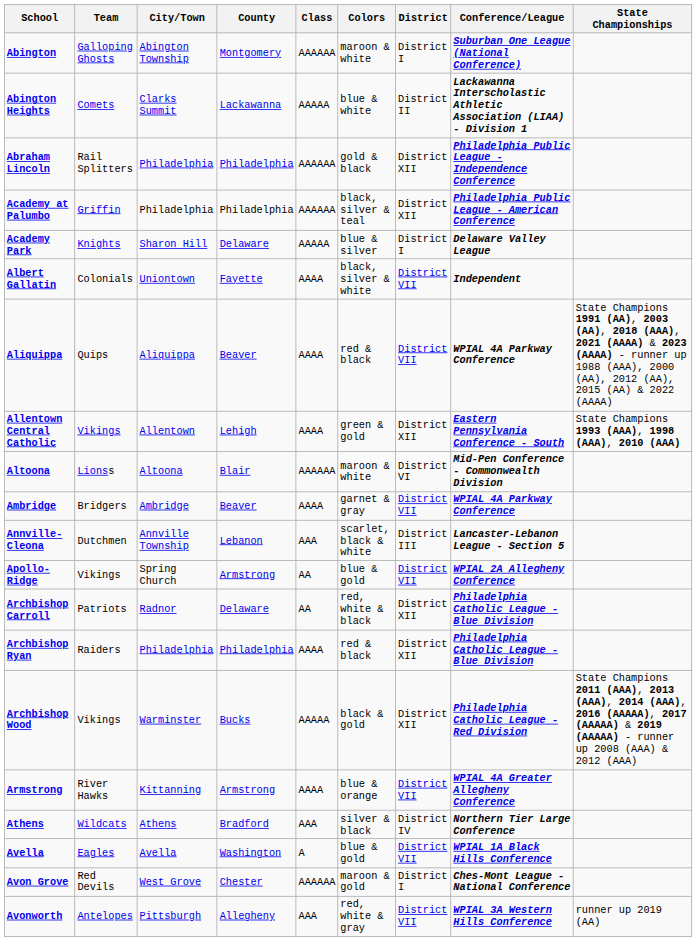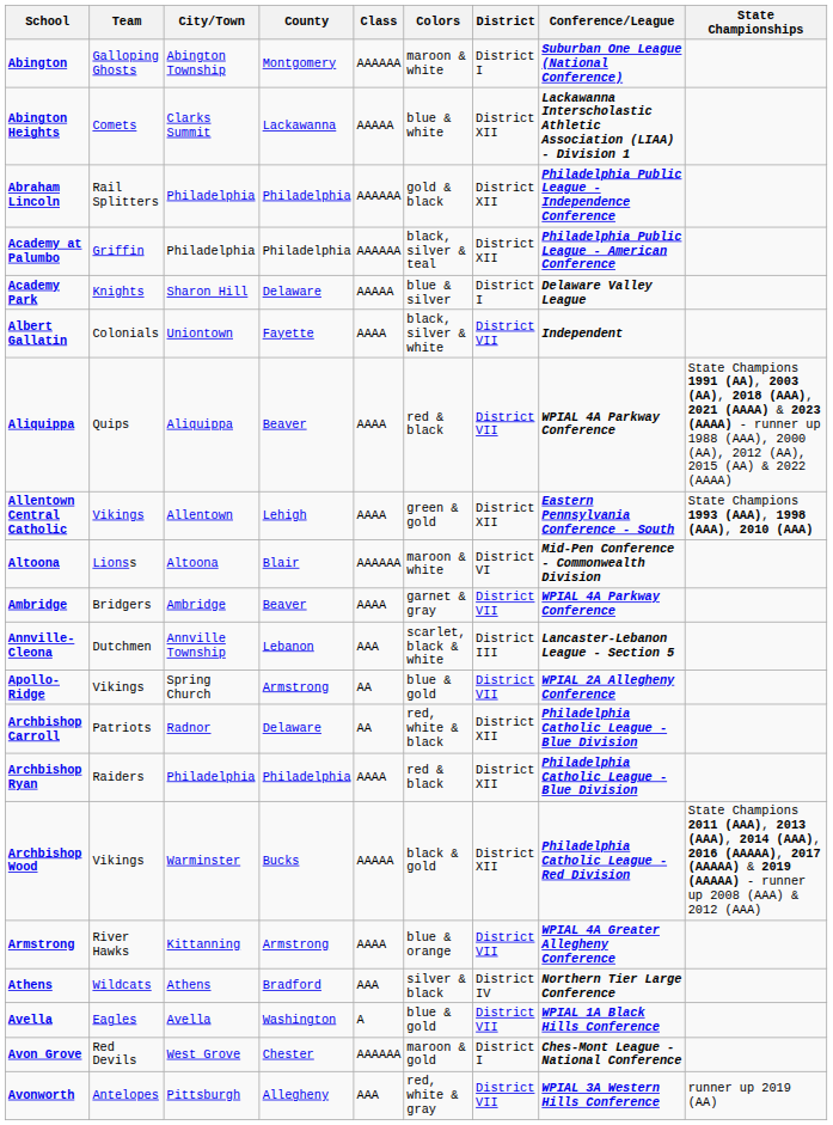Abington Heights | District: District II -> District XII
